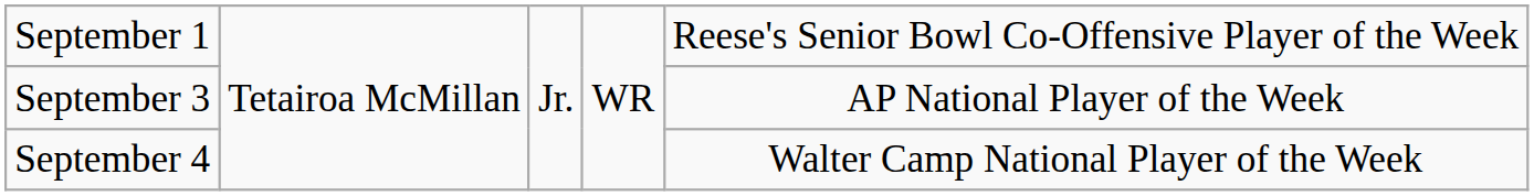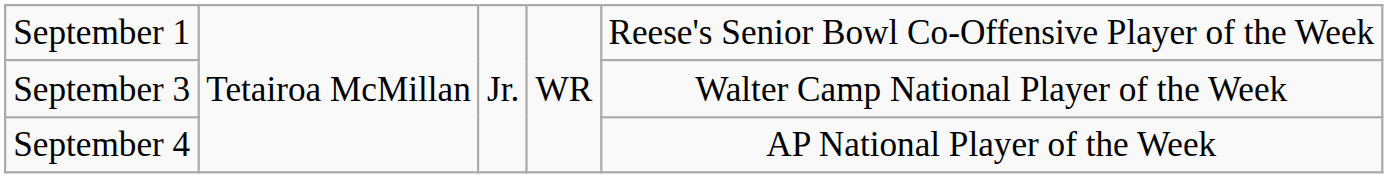September 3 | column 5: AP National Player of the Week -> Walter Camp National Player of the Week
September 4 | column 5: Walter Camp National Player of the Week -> AP National Player of the Week
